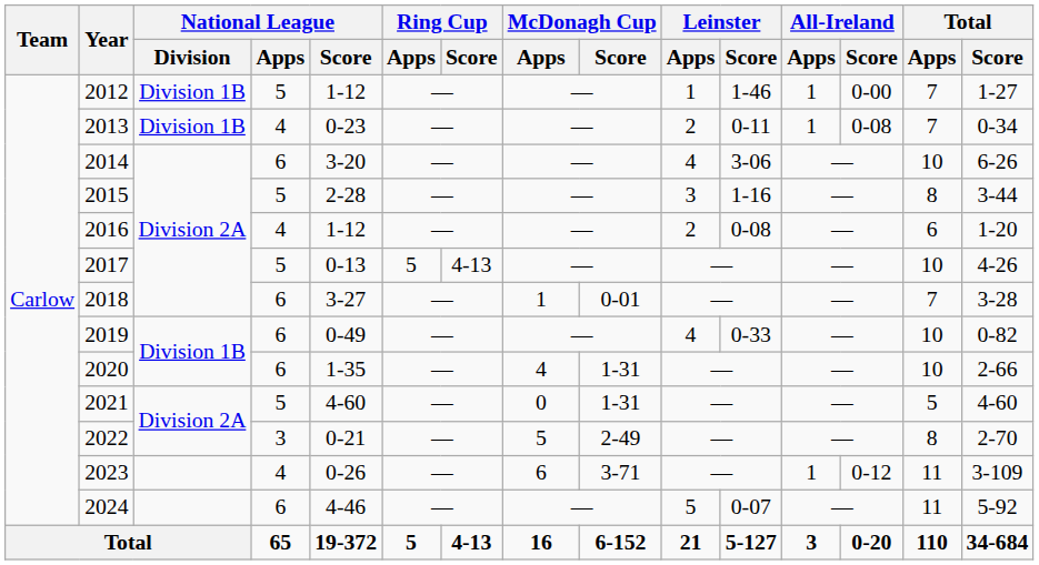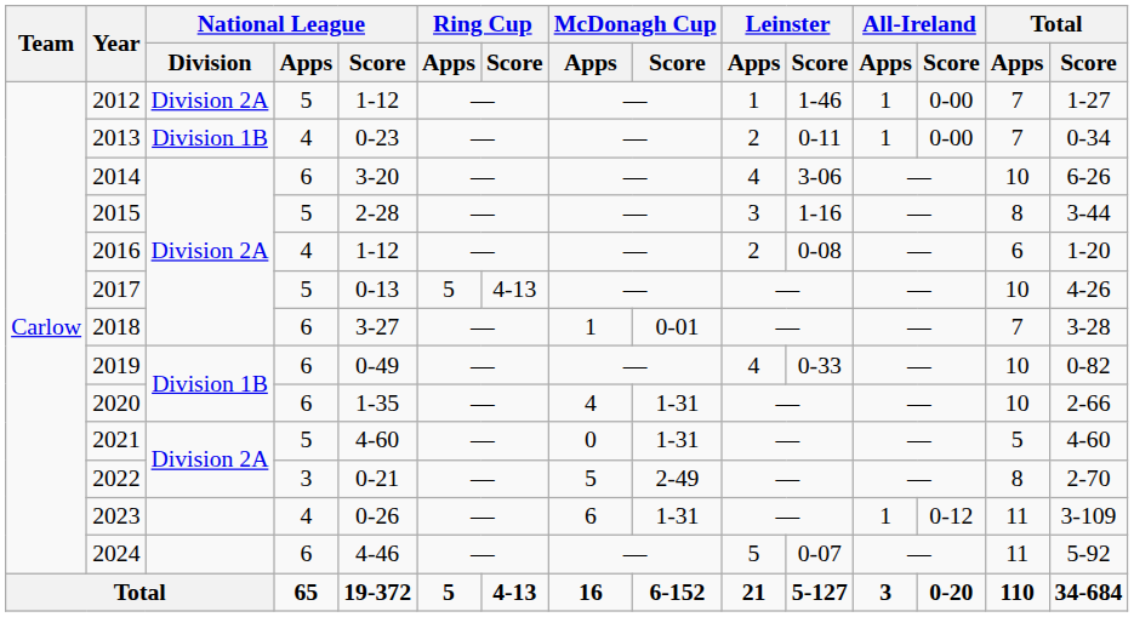2012 | National League / Division: Division 1B -> Division 2A
2013 | All-Ireland / Score: 0-08 -> 0-00
2023 | McDonagh Cup / Score: 3-71 -> 1-31
